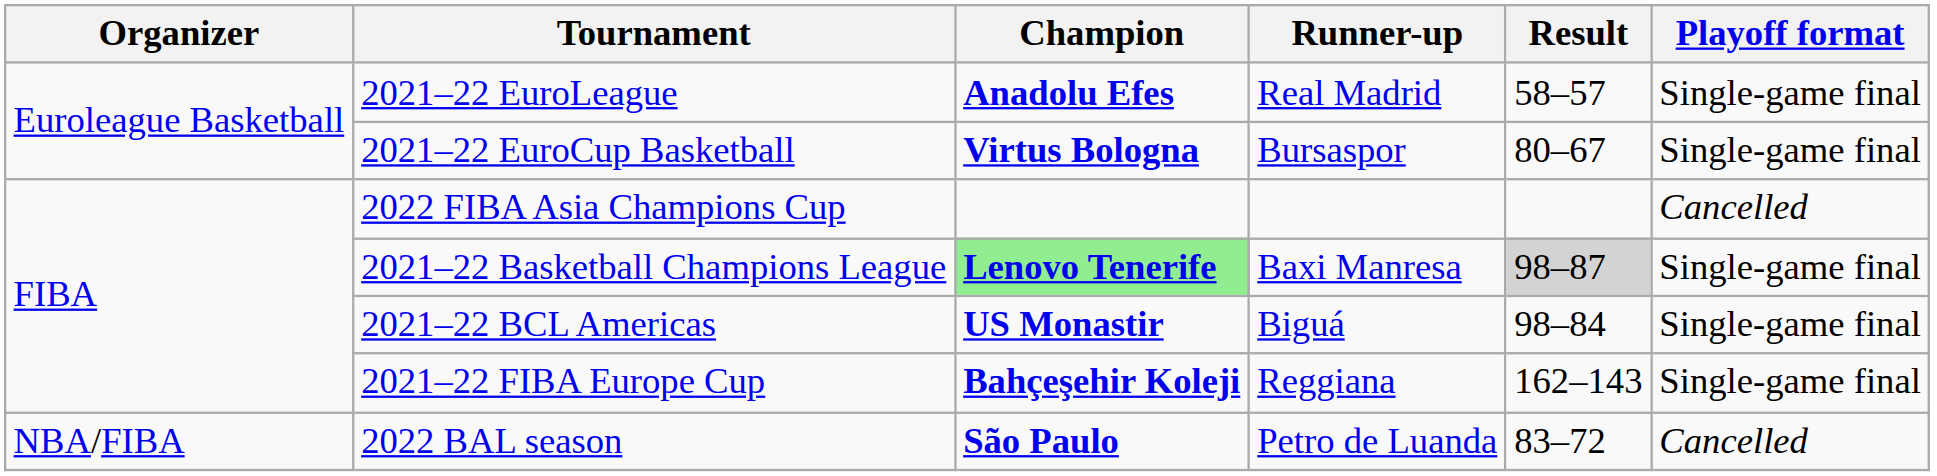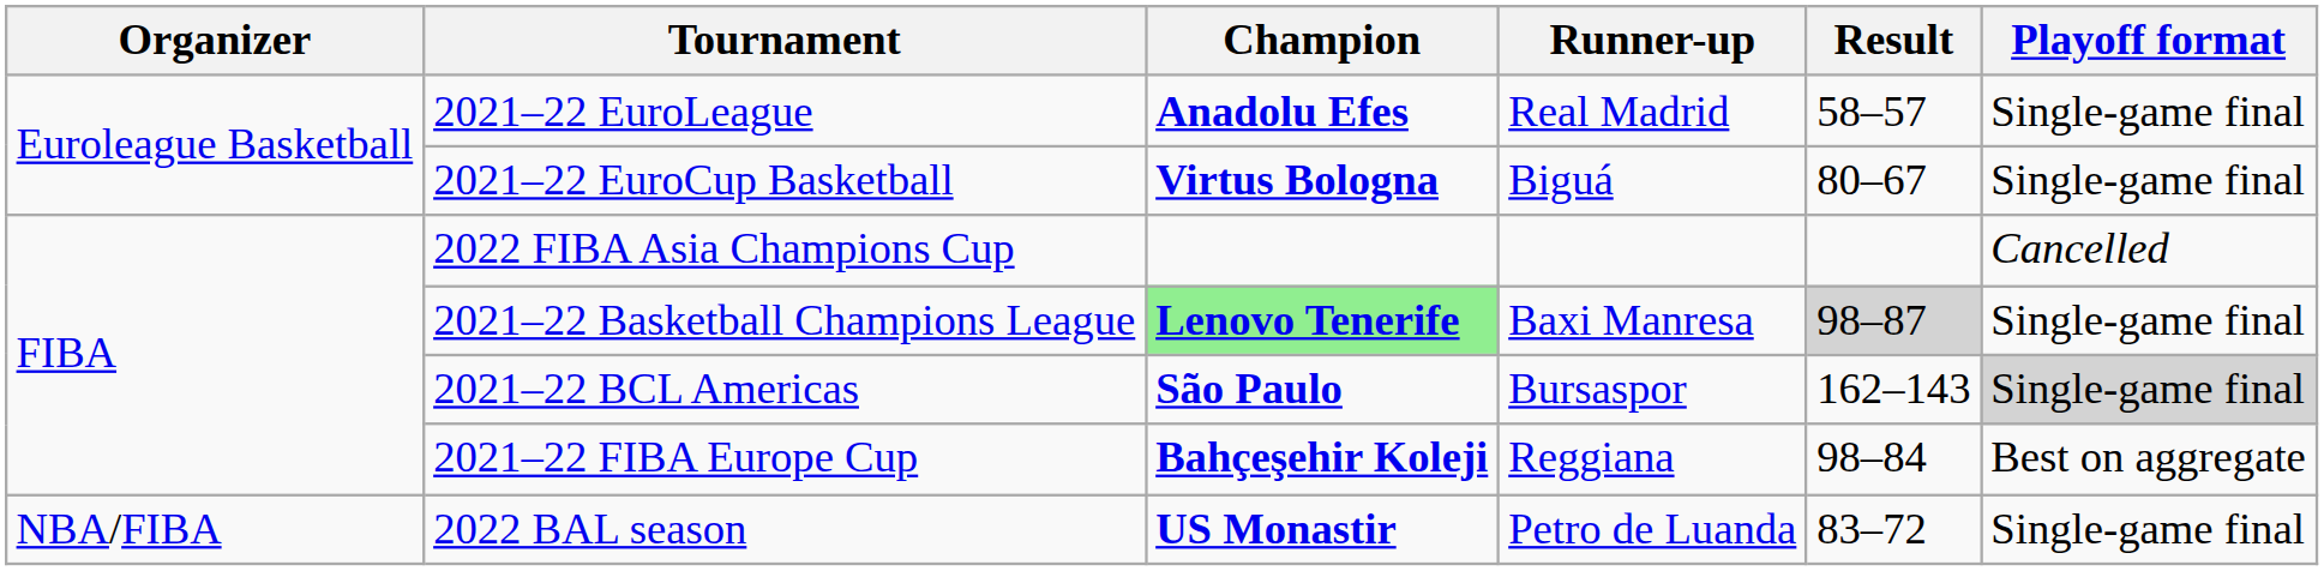2021–22 EuroCup Basketball | Runner-up: Bursaspor -> Biguá
2021–22 BCL Americas | Champion: US Monastir -> São Paulo
2021–22 BCL Americas | Runner-up: Biguá -> Bursaspor
2021–22 BCL Americas | Result: 98–84 -> 162–143
2021–22 BCL Americas | Playoff format: no background -> lightgrey background
2021–22 FIBA Europe Cup | Result: 162–143 -> 98–84
2021–22 FIBA Europe Cup | Playoff format: Single-game final -> Best on aggregate
2022 BAL season | Champion: São Paulo -> US Monastir
2022 BAL season | Playoff format: Cancelled -> Single-game final
